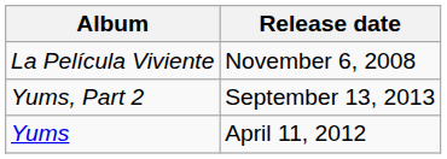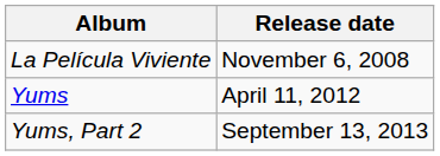rows swapped: Yums <-> Yums, Part 2
